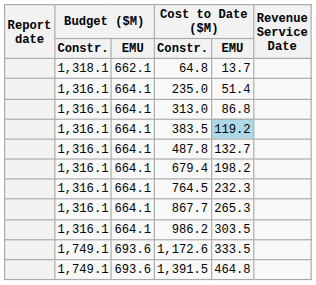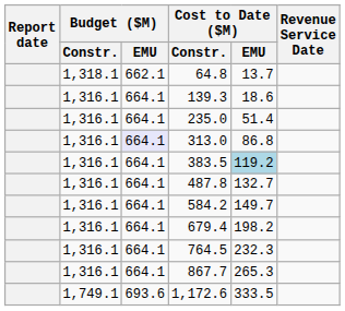+ row: 1,316.1 | 664.1 | 139.3 | 18.6
313.0 | Budget ($M) / EMU: no background -> lavender background
+ row: 1,316.1 | 664.1 | 584.2 | 149.7
- row: 1,316.1 | 664.1 | 986.2 | 303.5
- row: 1,749.1 | 693.6 | 1,391.5 | 464.8
